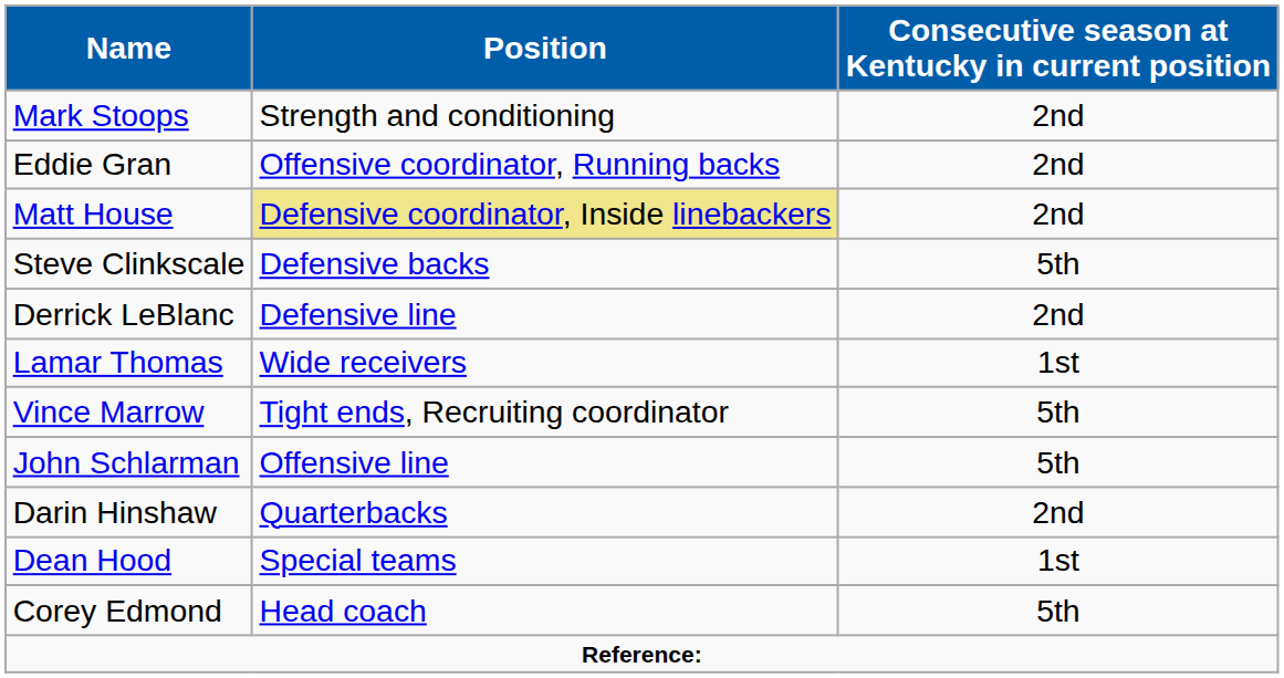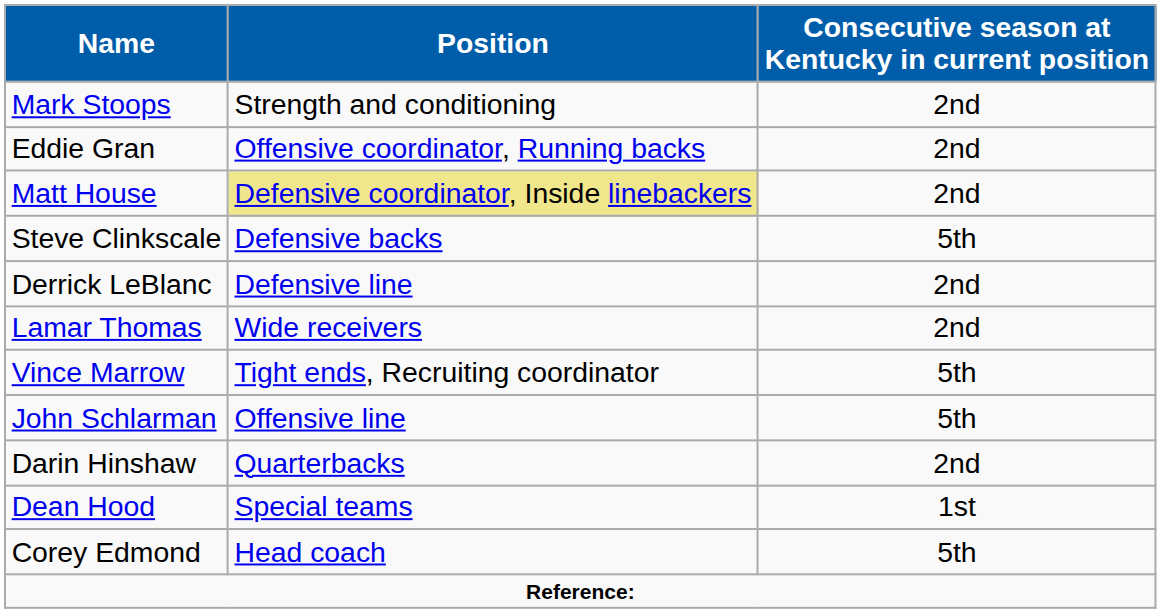Lamar Thomas | Consecutive season at Kentucky in current position: 1st -> 2nd
